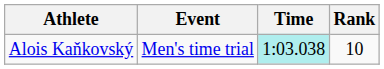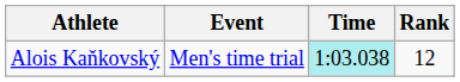Alois Kaňkovský | Rank: 10 -> 12
